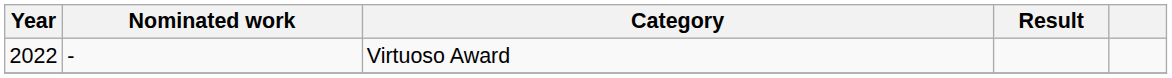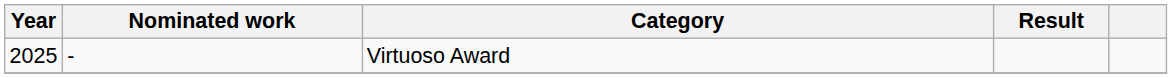Virtuoso Award | Year: 2022 -> 2025
